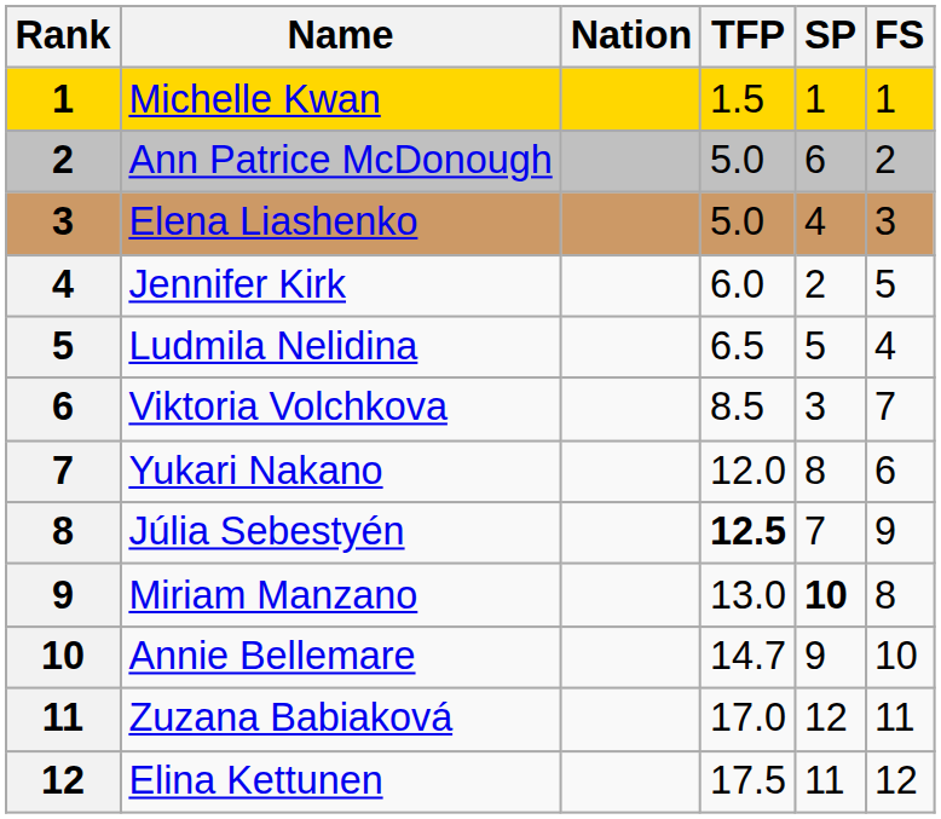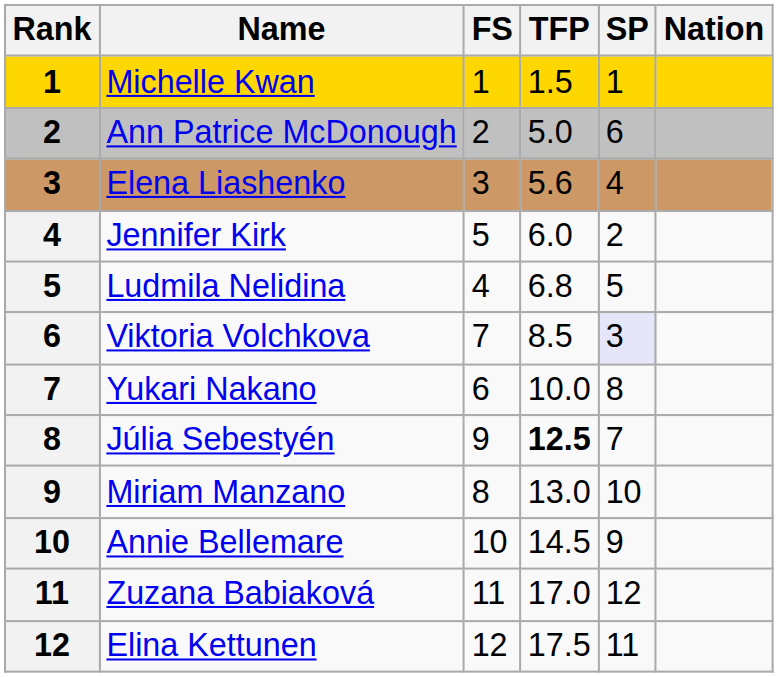columns swapped: Nation <-> FS
Elena Liashenko | TFP: 5.0 -> 5.6
Ludmila Nelidina | TFP: 6.5 -> 6.8
Viktoria Volchkova | SP: no background -> lavender background
Yukari Nakano | TFP: 12.0 -> 10.0
Miriam Manzano | SP: bold -> normal
Annie Bellemare | TFP: 14.7 -> 14.5
